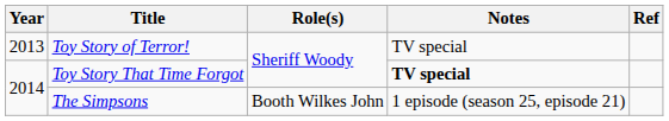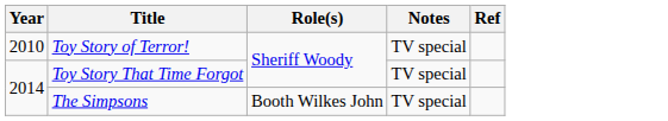Toy Story of Terror! | Year: 2013 -> 2010
Toy Story That Time Forgot | Notes: bold -> normal
The Simpsons | Notes: 1 episode (season 25, episode 21) -> TV special
